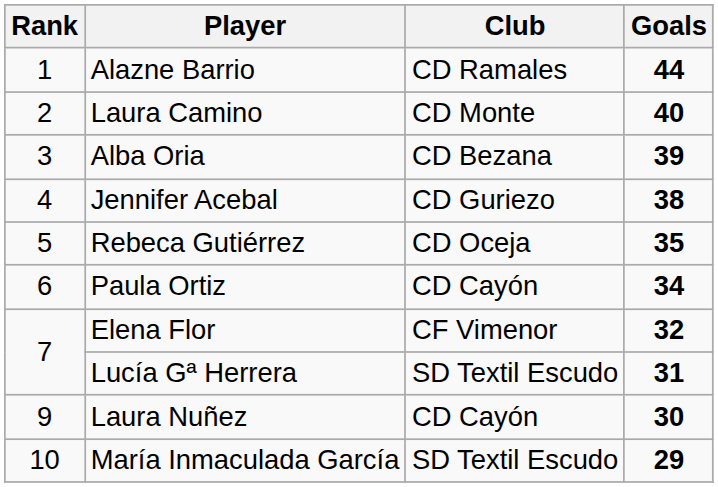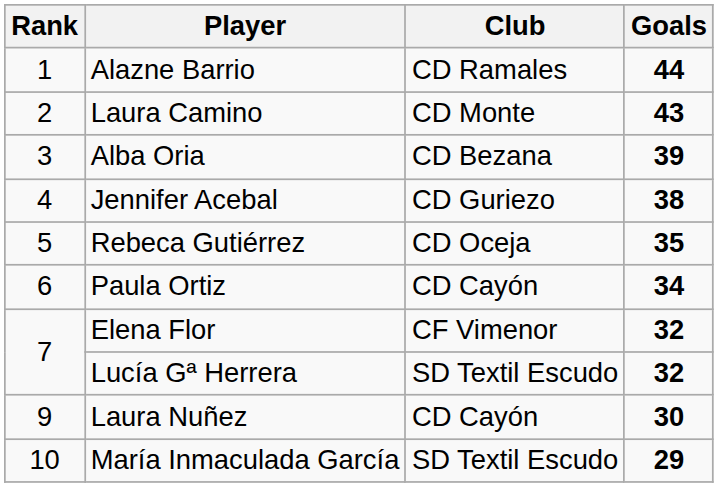Laura Camino | Goals: 40 -> 43
Lucía Gª Herrera | Goals: 31 -> 32
